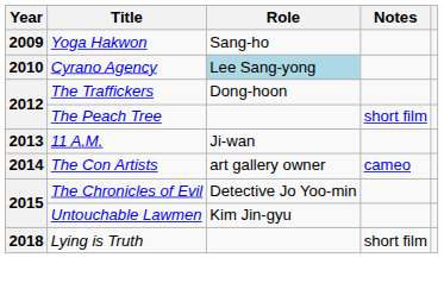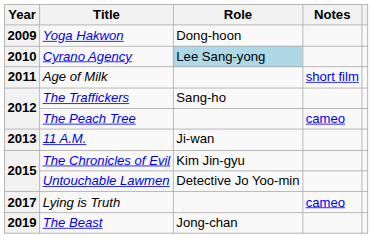Yoga Hakwon | Role: Sang-ho -> Dong-hoon
+ row: 2011 | Age of Milk | short film
The Traffickers | Role: Dong-hoon -> Sang-ho
The Peach Tree | Notes: short film -> cameo
- row: 2014 | The Con Artists | art gallery owner | cameo
The Chronicles of Evil | Role: Detective Jo Yoo-min -> Kim Jin-gyu
Untouchable Lawmen | Role: Kim Jin-gyu -> Detective Jo Yoo-min
Lying is Truth | Year: 2018 -> 2017
Lying is Truth | Notes: short film -> cameo
+ row: 2019 | The Beast | Jong-chan
